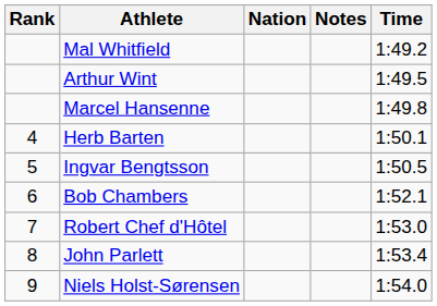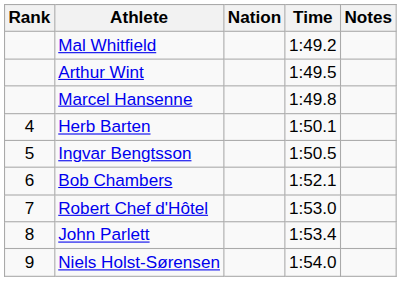columns swapped: Time <-> Notes
